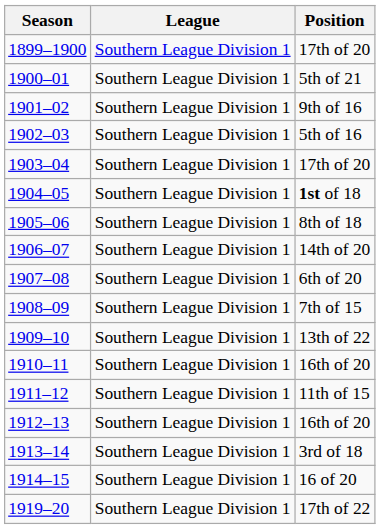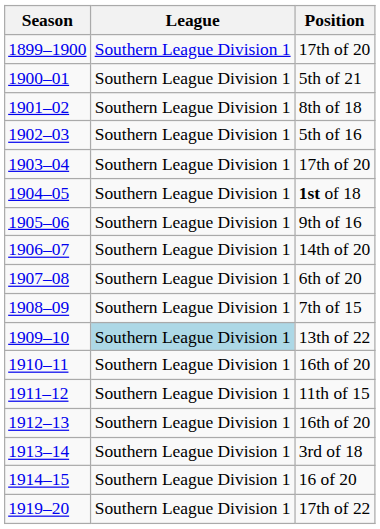1901–02 | Position: 9th of 16 -> 8th of 18
1905–06 | Position: 8th of 18 -> 9th of 16
1909–10 | League: no background -> lightblue background
